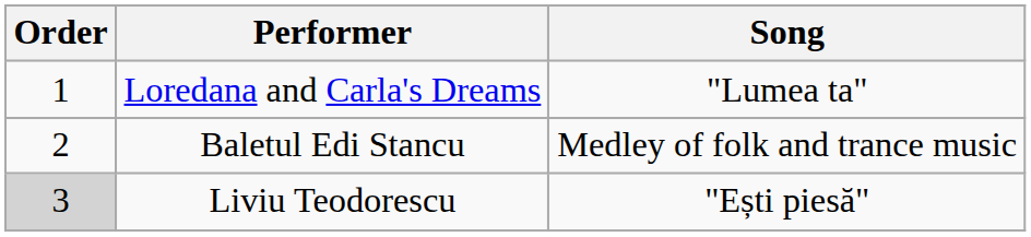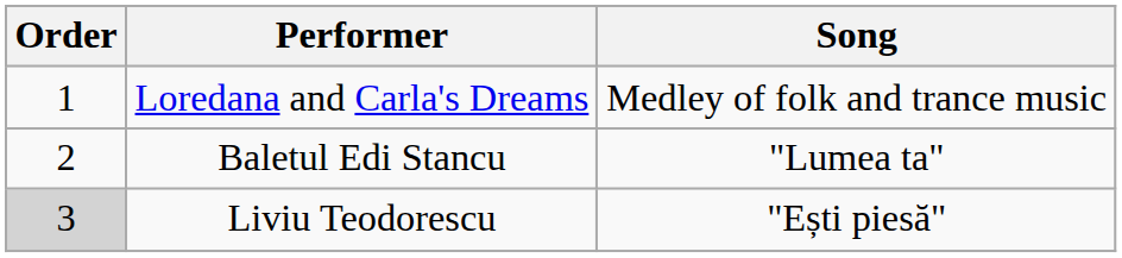Loredana and Carla's Dreams | Song: "Lumea ta" -> Medley of folk and trance music
Baletul Edi Stancu | Song: Medley of folk and trance music -> "Lumea ta"
